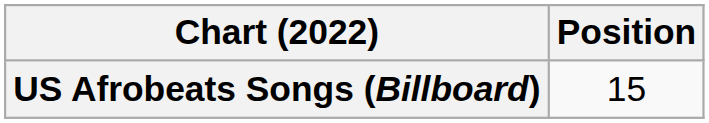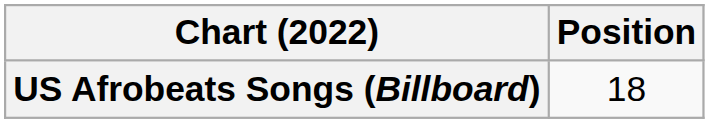US Afrobeats Songs (Billboard) | Position: 15 -> 18
